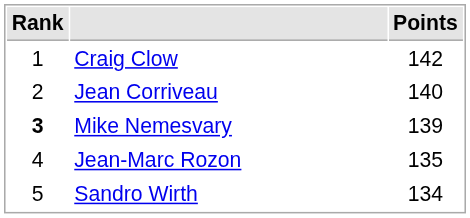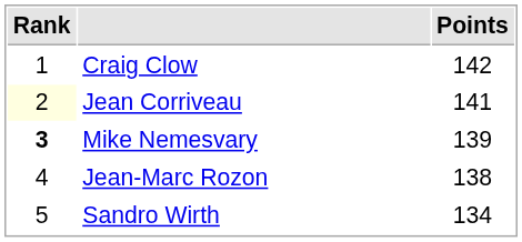Jean Corriveau | Rank: no background -> lightyellow background
Jean Corriveau | Points: 140 -> 141
Jean-Marc Rozon | Points: 135 -> 138
